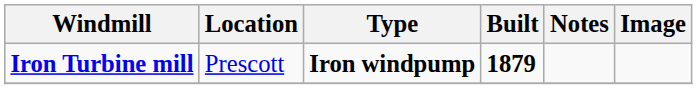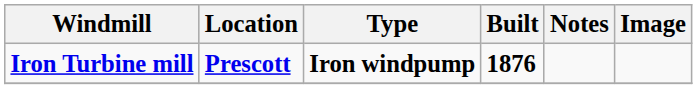Iron Turbine mill | Location: normal -> bold
Iron Turbine mill | Built: 1879 -> 1876
